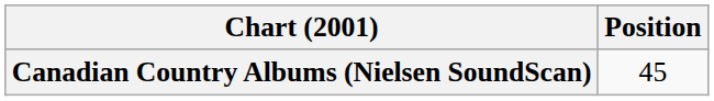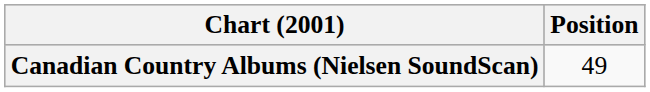Canadian Country Albums (Nielsen SoundScan) | Position: 45 -> 49
